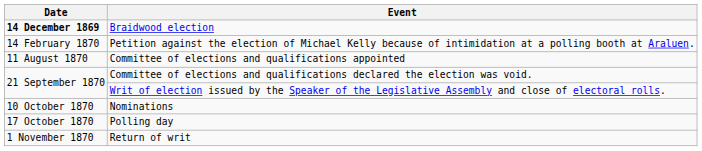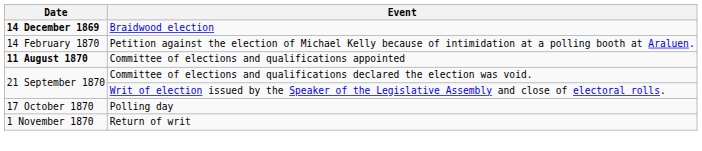Committee of elections and qualifications appointed | Date: normal -> bold
- row: 10 October 1870 | Nominations
